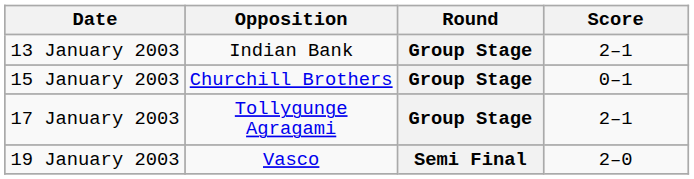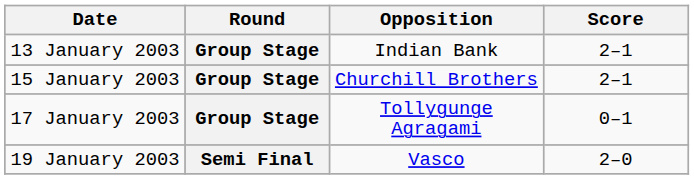columns swapped: Round <-> Opposition
15 January 2003 | Score: 0–1 -> 2–1
17 January 2003 | Score: 2–1 -> 0–1
